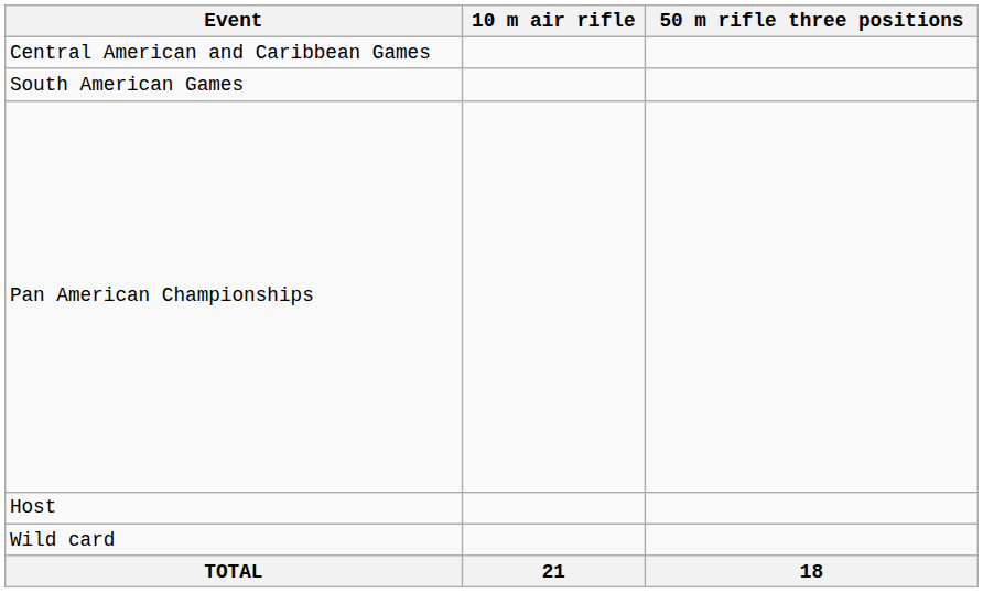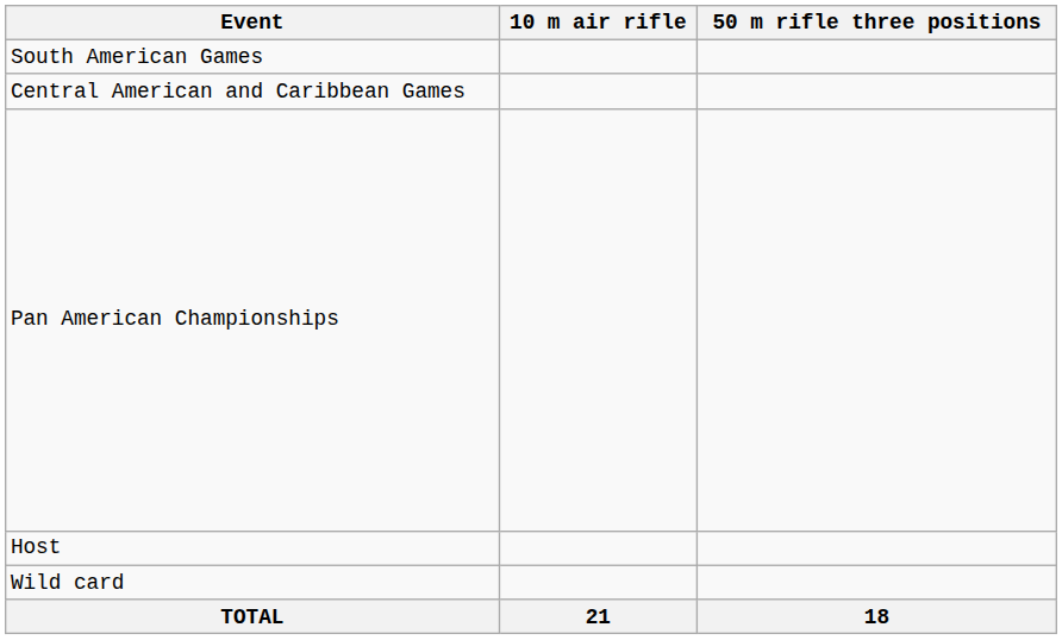rows swapped: South American Games <-> Central American and Caribbean Games
